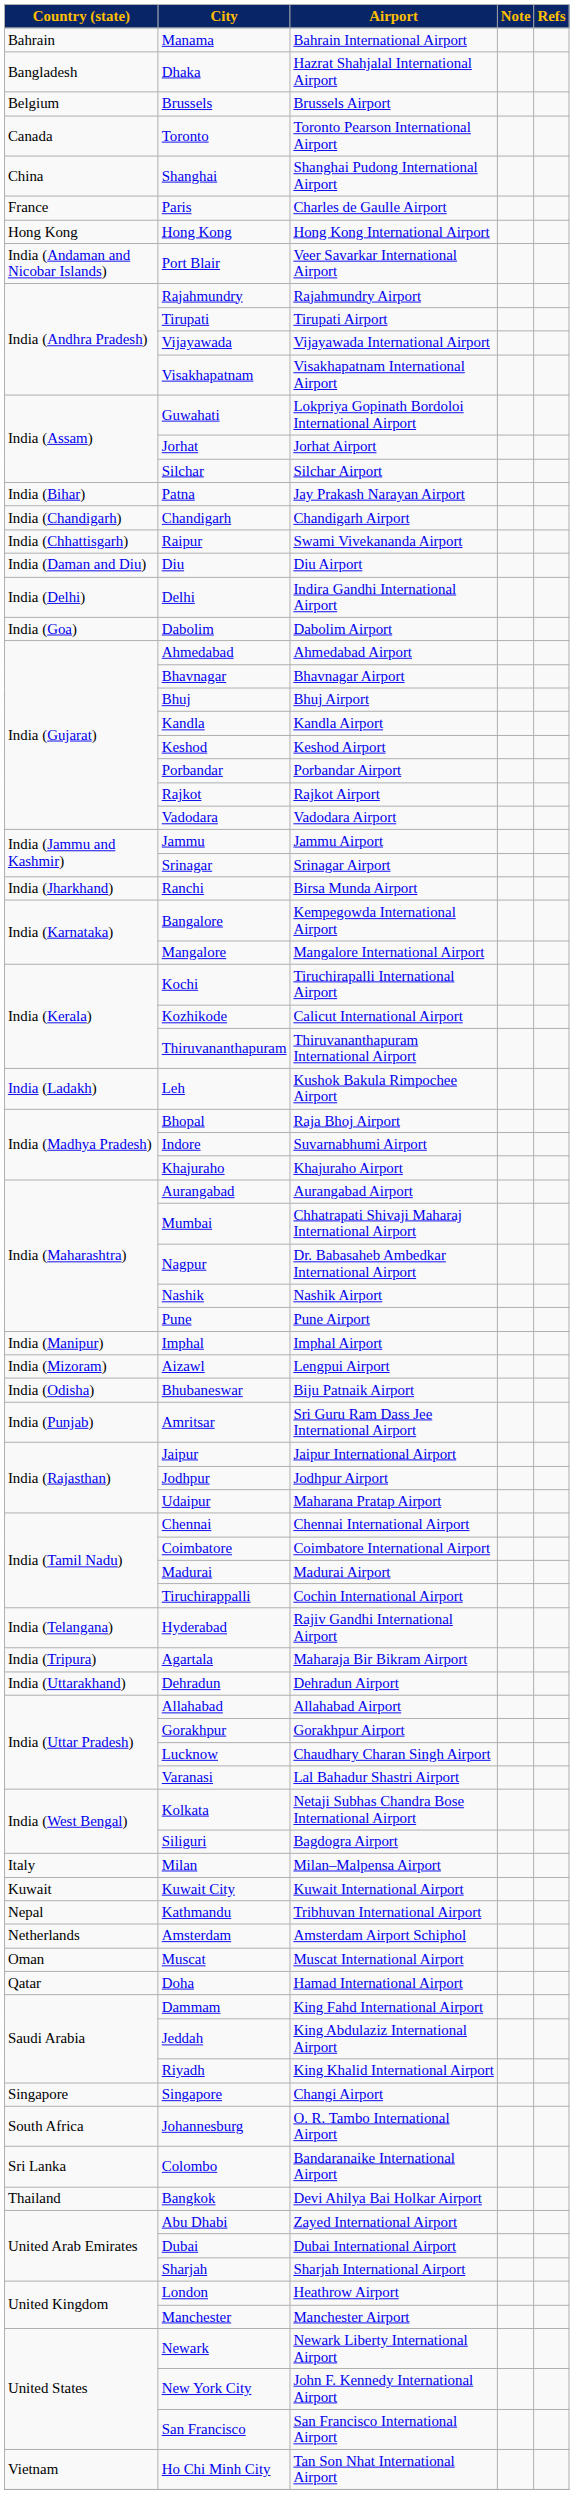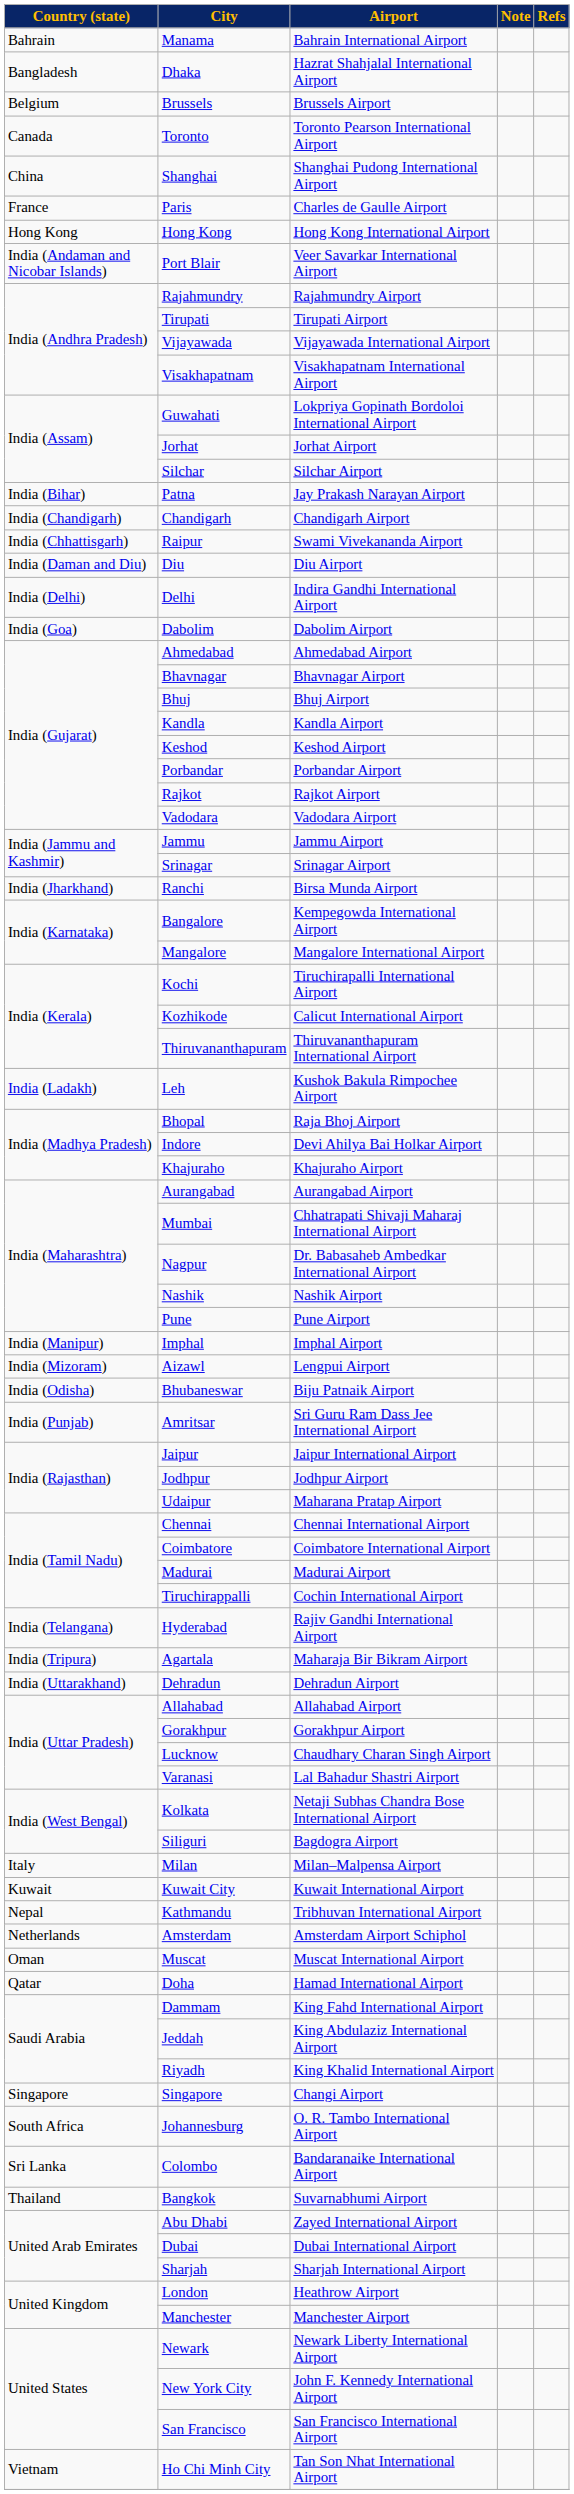Indore | Airport: Suvarnabhumi Airport -> Devi Ahilya Bai Holkar Airport
Bangkok | Airport: Devi Ahilya Bai Holkar Airport -> Suvarnabhumi Airport
